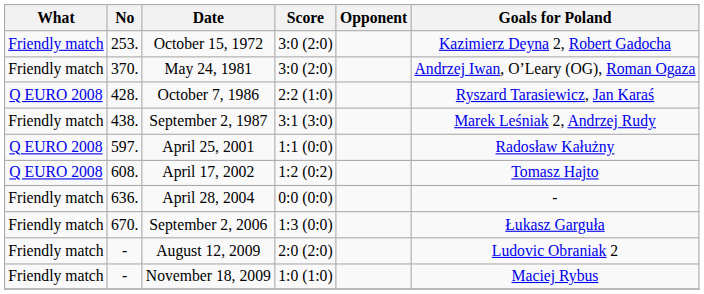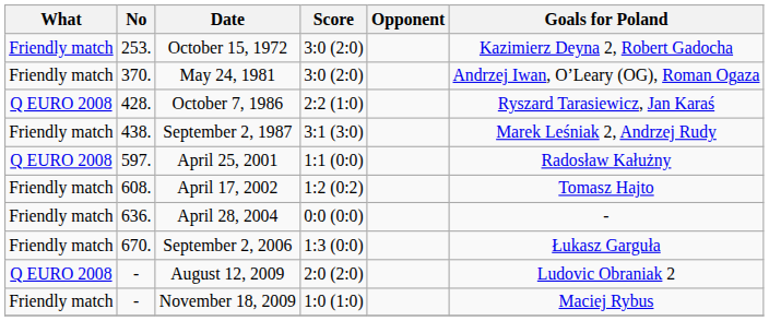April 17, 2002 | What: Q EURO 2008 -> Friendly match
August 12, 2009 | What: Friendly match -> Q EURO 2008
